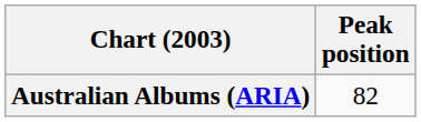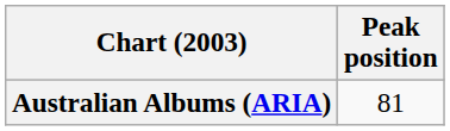Australian Albums (ARIA) | Peak position: 82 -> 81
